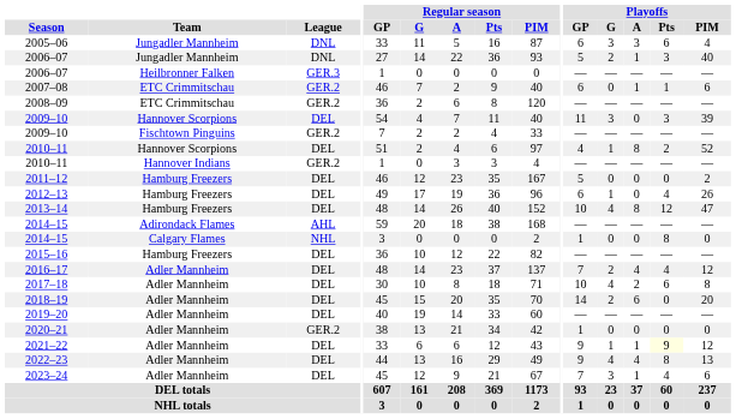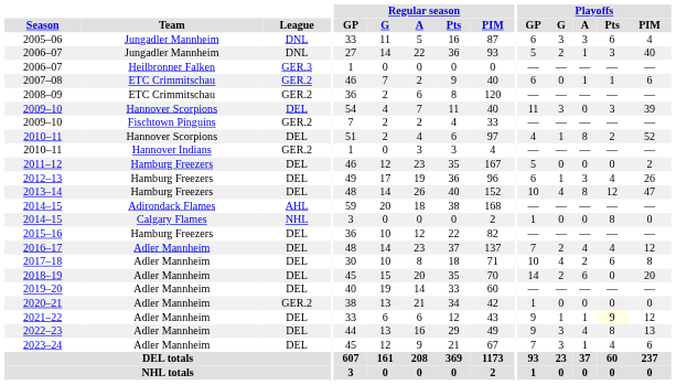2012–13 | Playoffs / A: 0 -> 3
2022–23 | Playoffs / G: 4 -> 3
